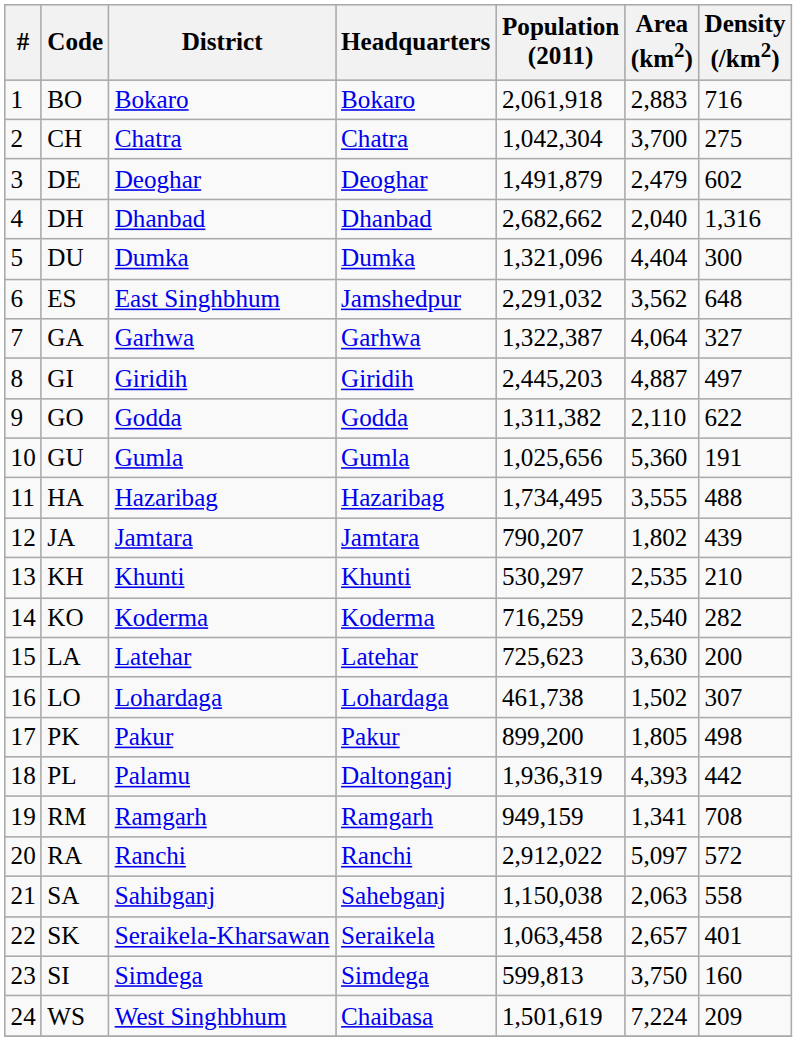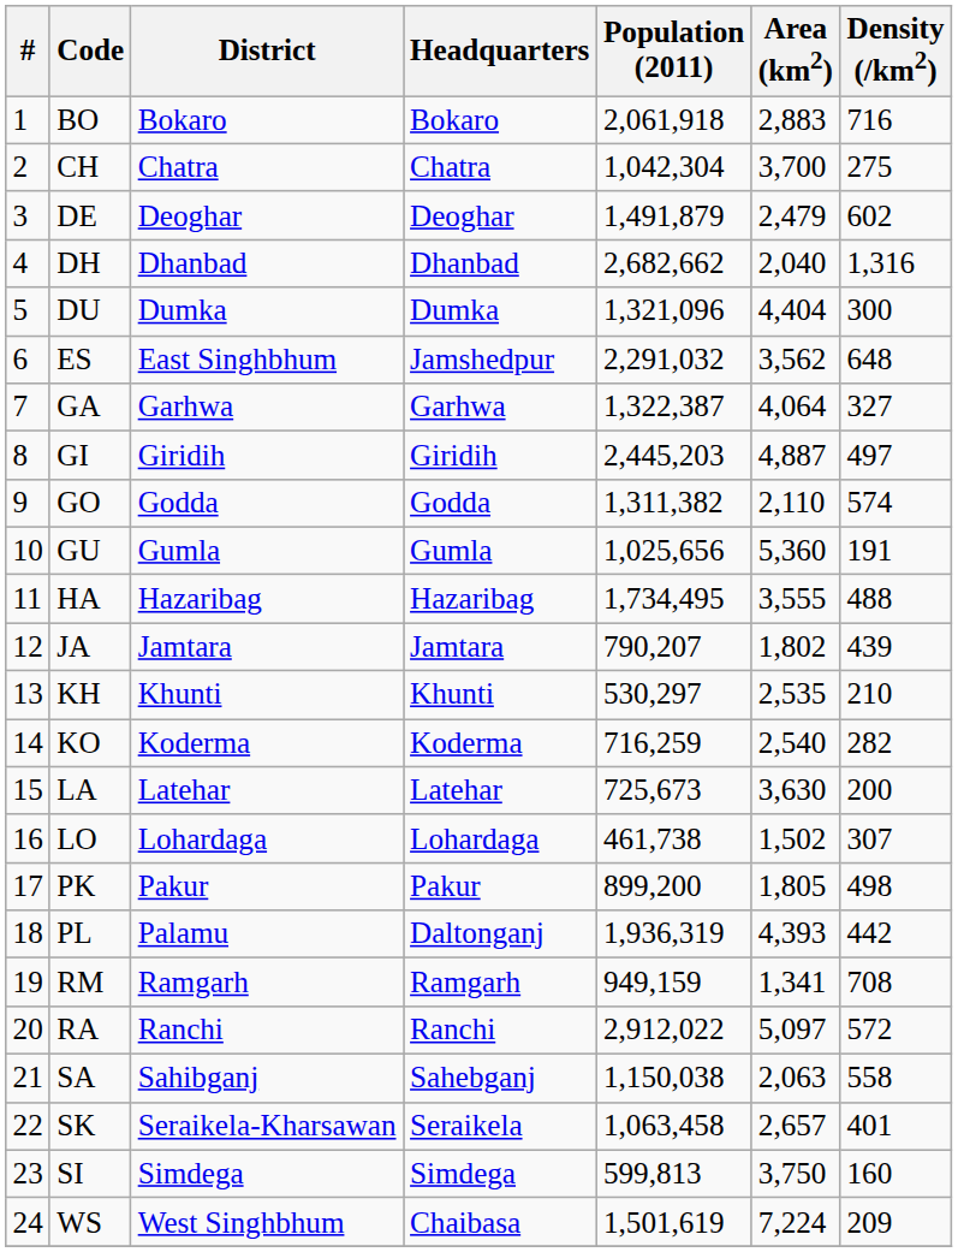GO | Density (/km2): 622 -> 574
LA | Population (2011): 725,623 -> 725,673
